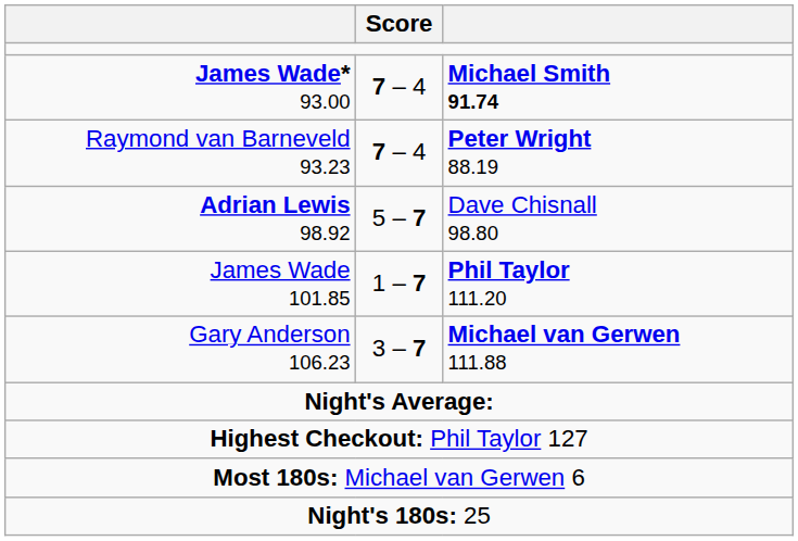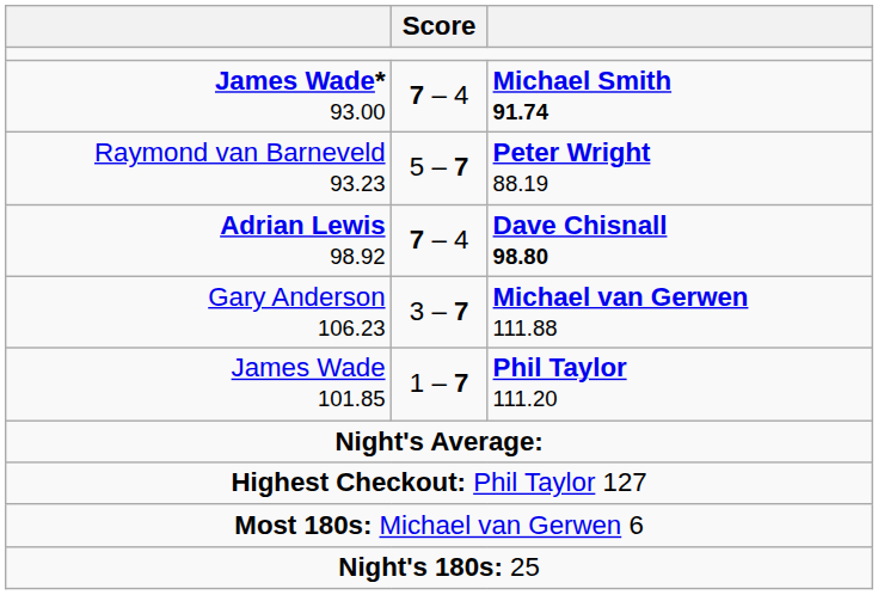Raymond van Barneveld 93.23 | Score: 7 – 4 -> 5 – 7
Adrian Lewis 98.92 | Score: 5 – 7 -> 7 – 4
Adrian Lewis 98.92 | column 3: normal -> bold
rows swapped: Gary Anderson 106.23 <-> James Wade 101.85
